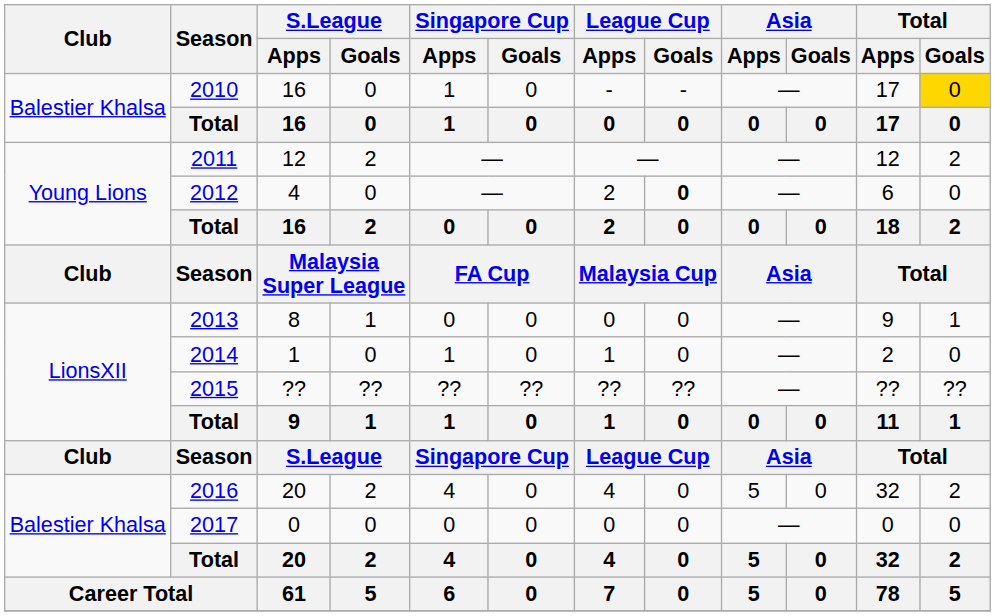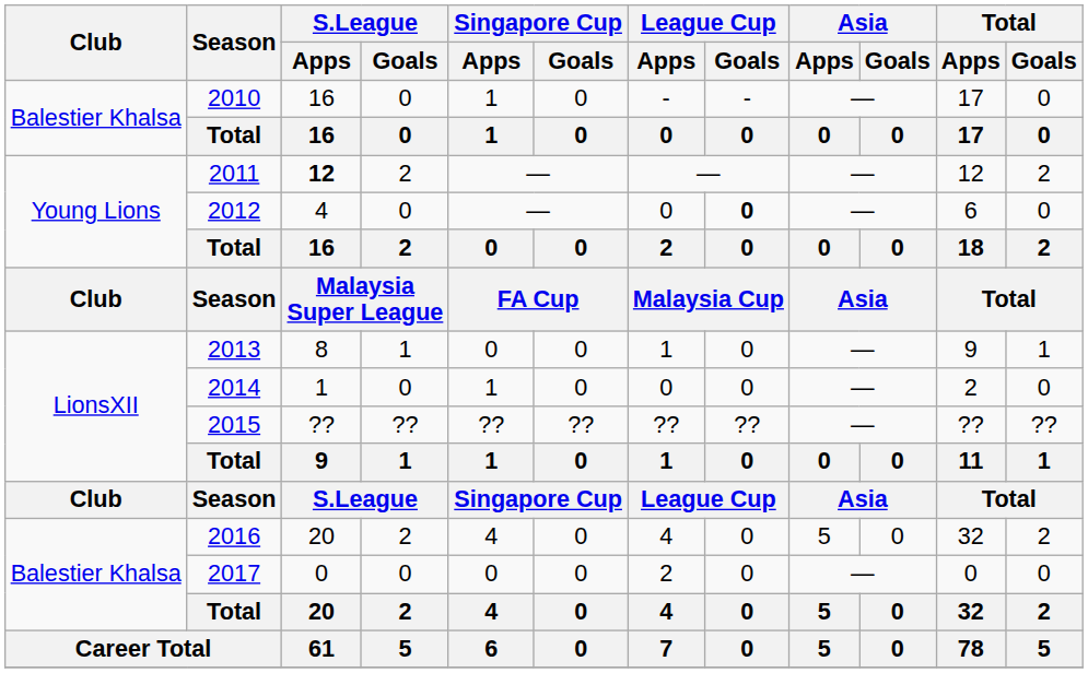2010 | Total / Goals: gold background -> no background
2011 | S.League / Apps: normal -> bold
2012 | League Cup / Apps: 2 -> 0
2013 | League Cup / Apps: 0 -> 1
2014 | League Cup / Apps: 1 -> 0
2017 | League Cup / Apps: 0 -> 2
